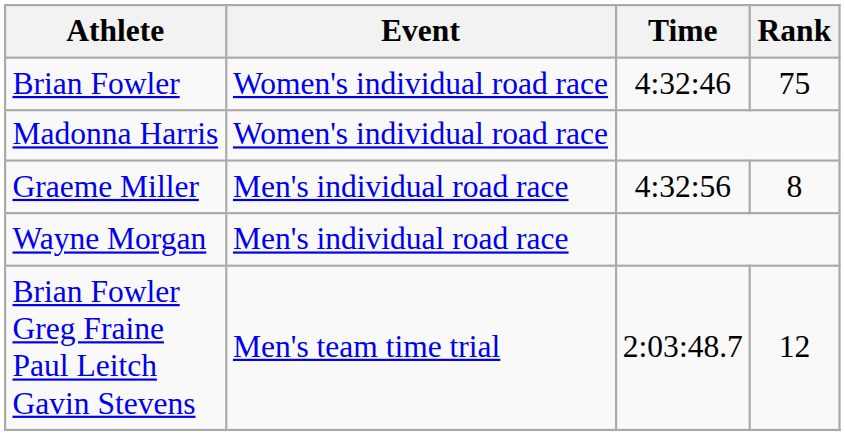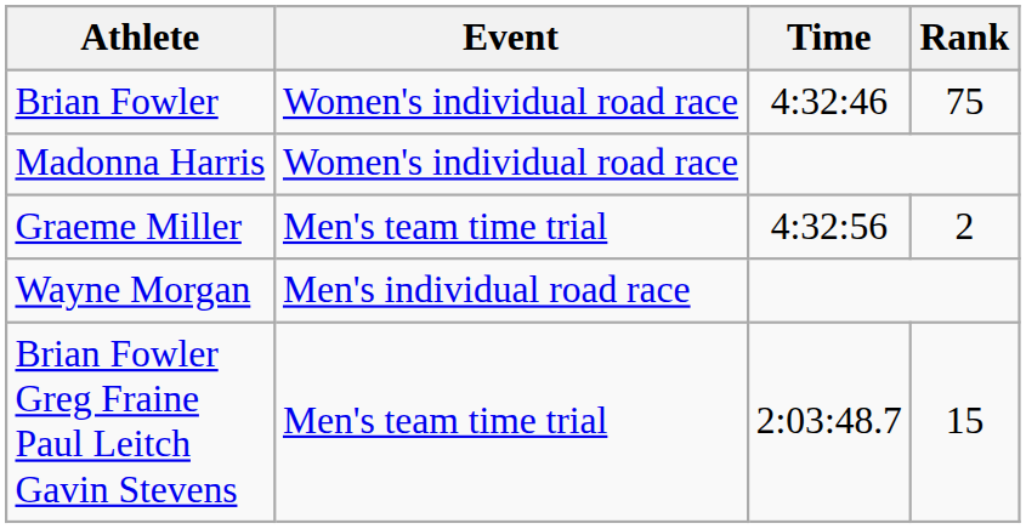Graeme Miller | Event: Men's individual road race -> Men's team time trial
Graeme Miller | Rank: 8 -> 2
Brian Fowler Greg Fraine Paul Leitch Gavin Stevens | Rank: 12 -> 15
